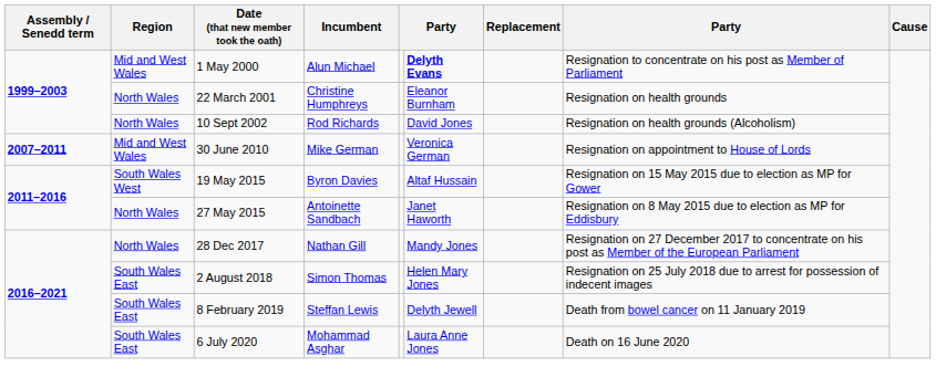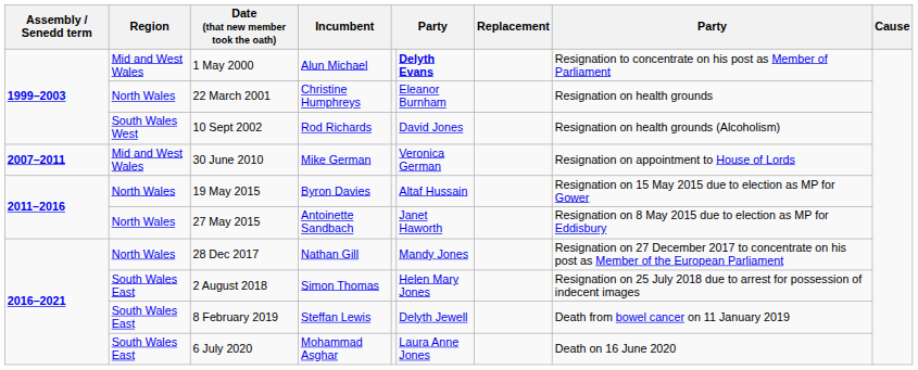10 Sept 2002 | Region: North Wales -> South Wales West
19 May 2015 | Region: South Wales West -> North Wales
